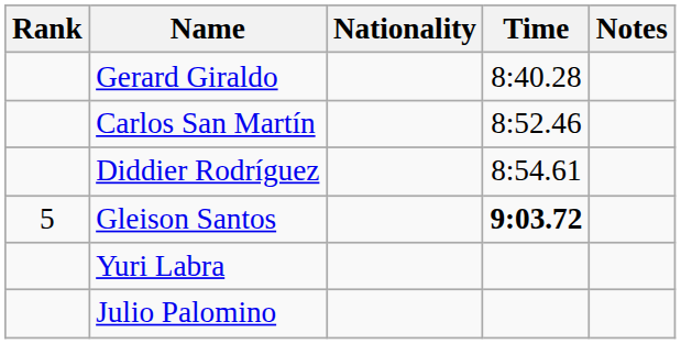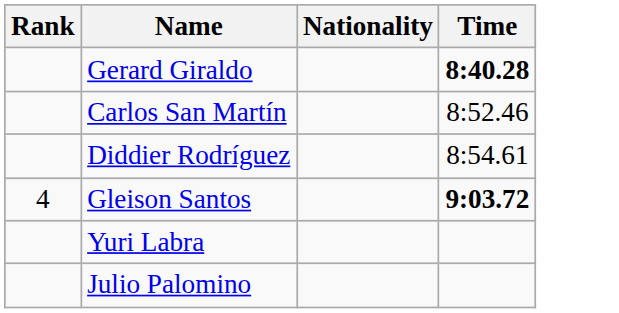- column: Notes
Gerard Giraldo | Time: normal -> bold
Gleison Santos | Rank: 5 -> 4
